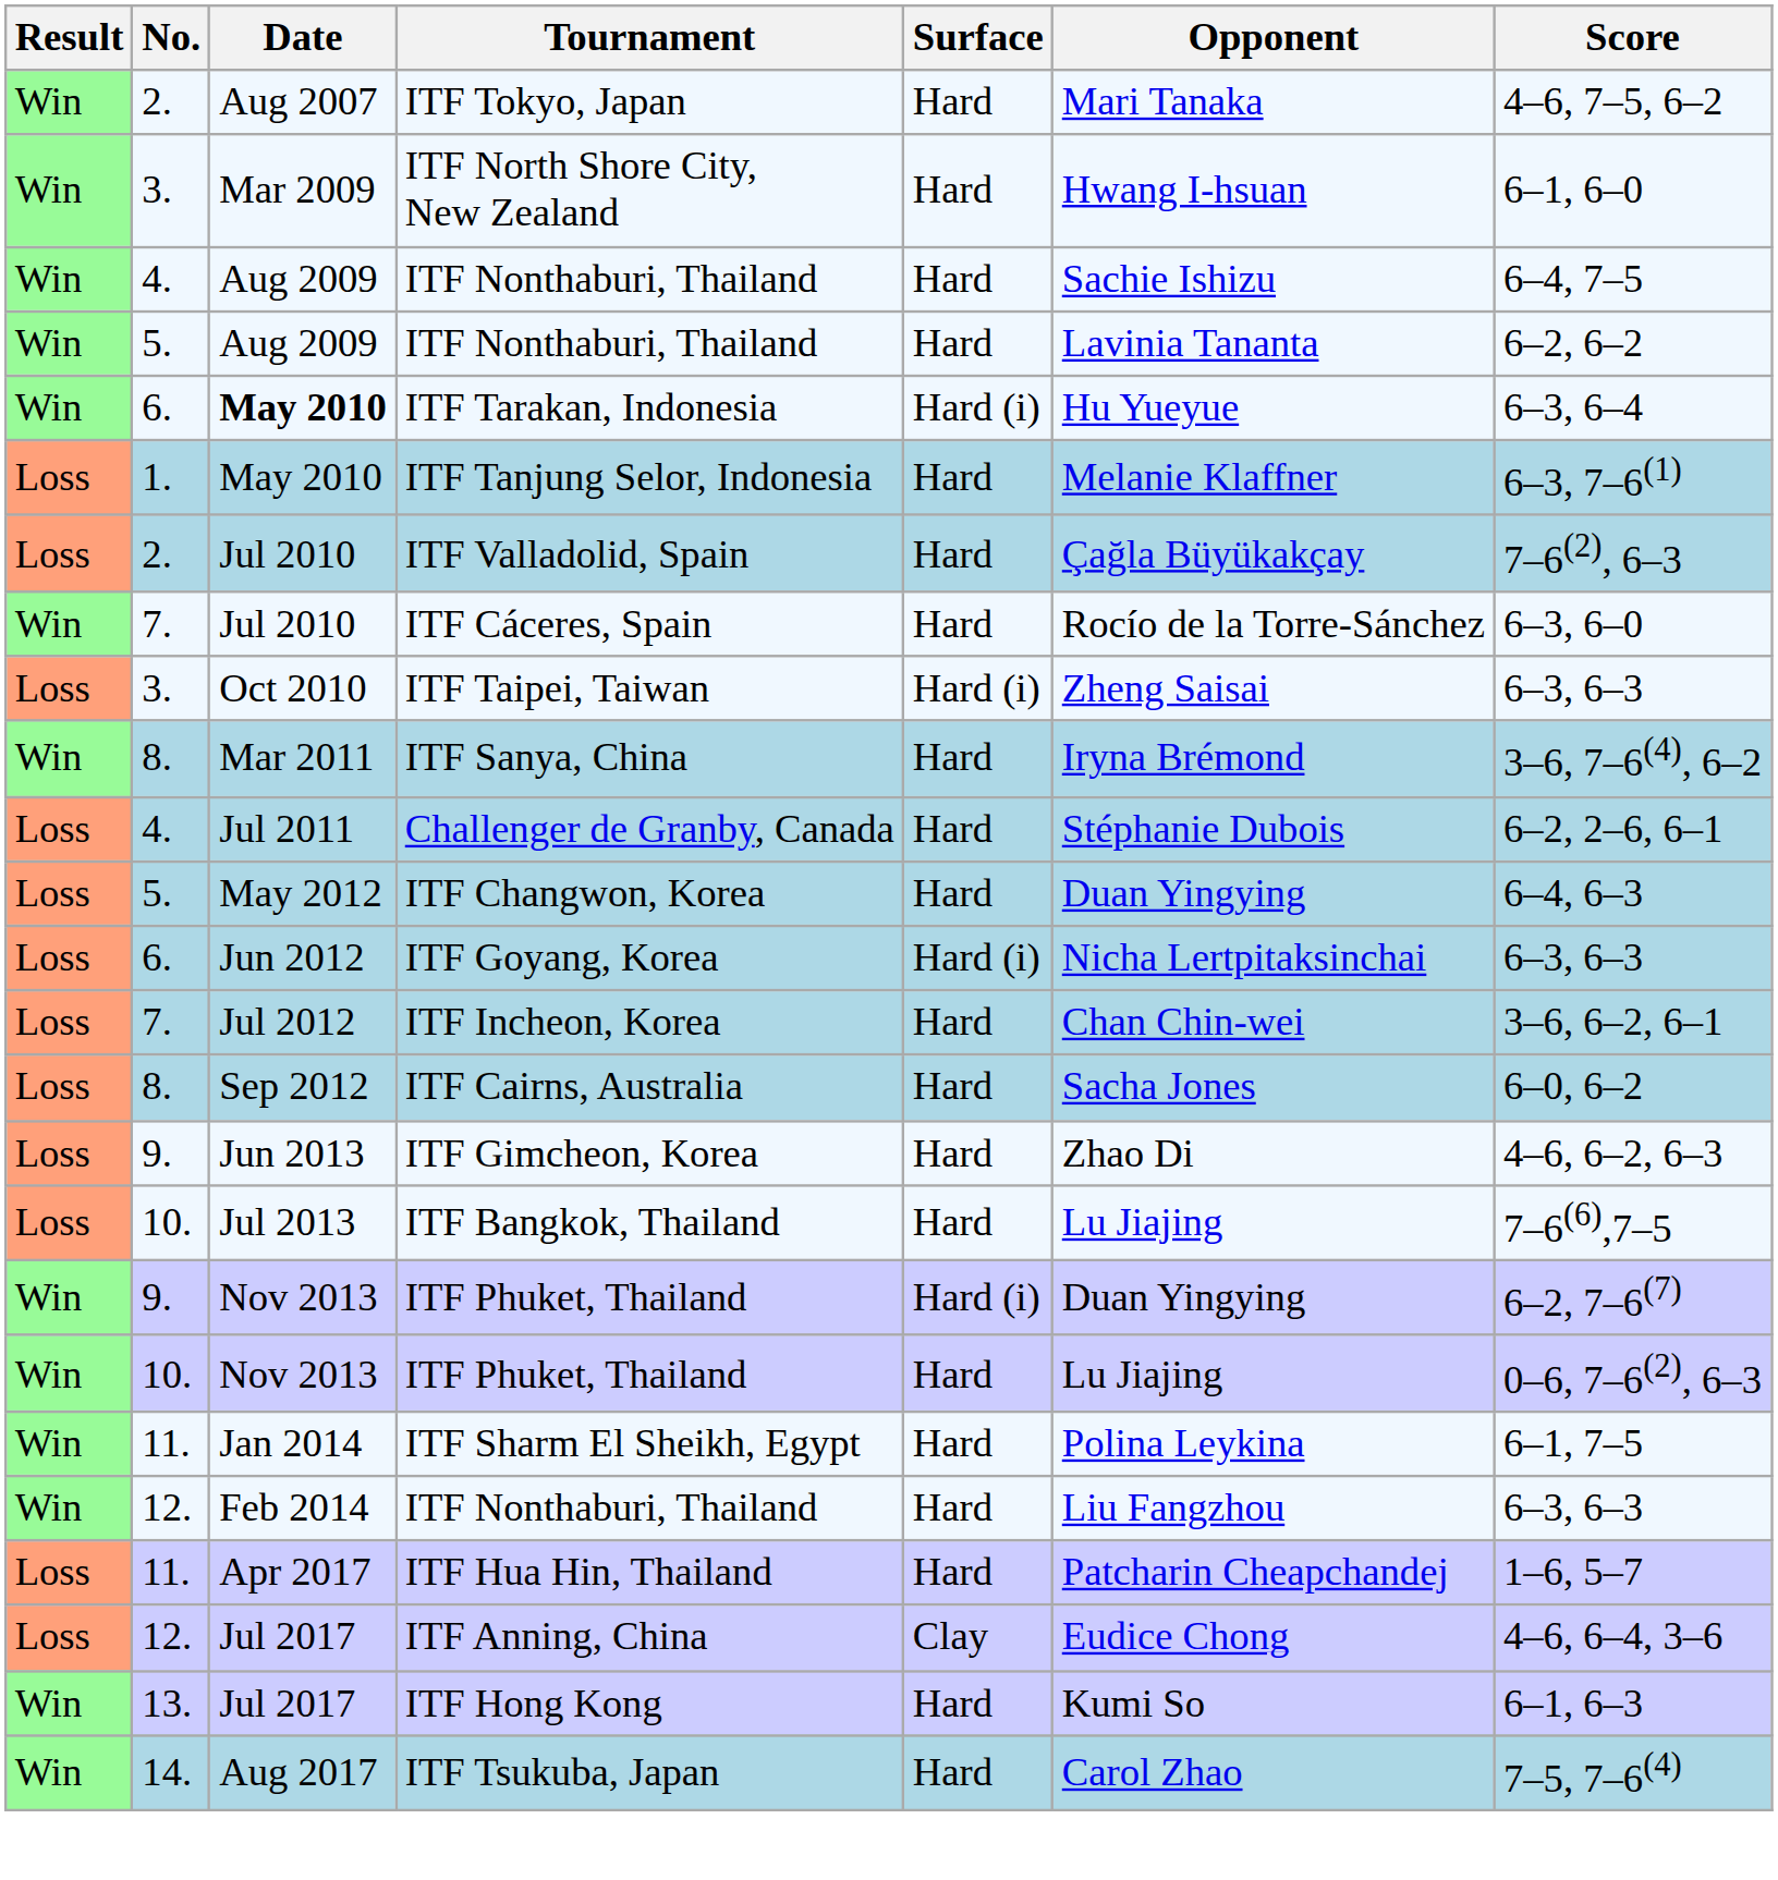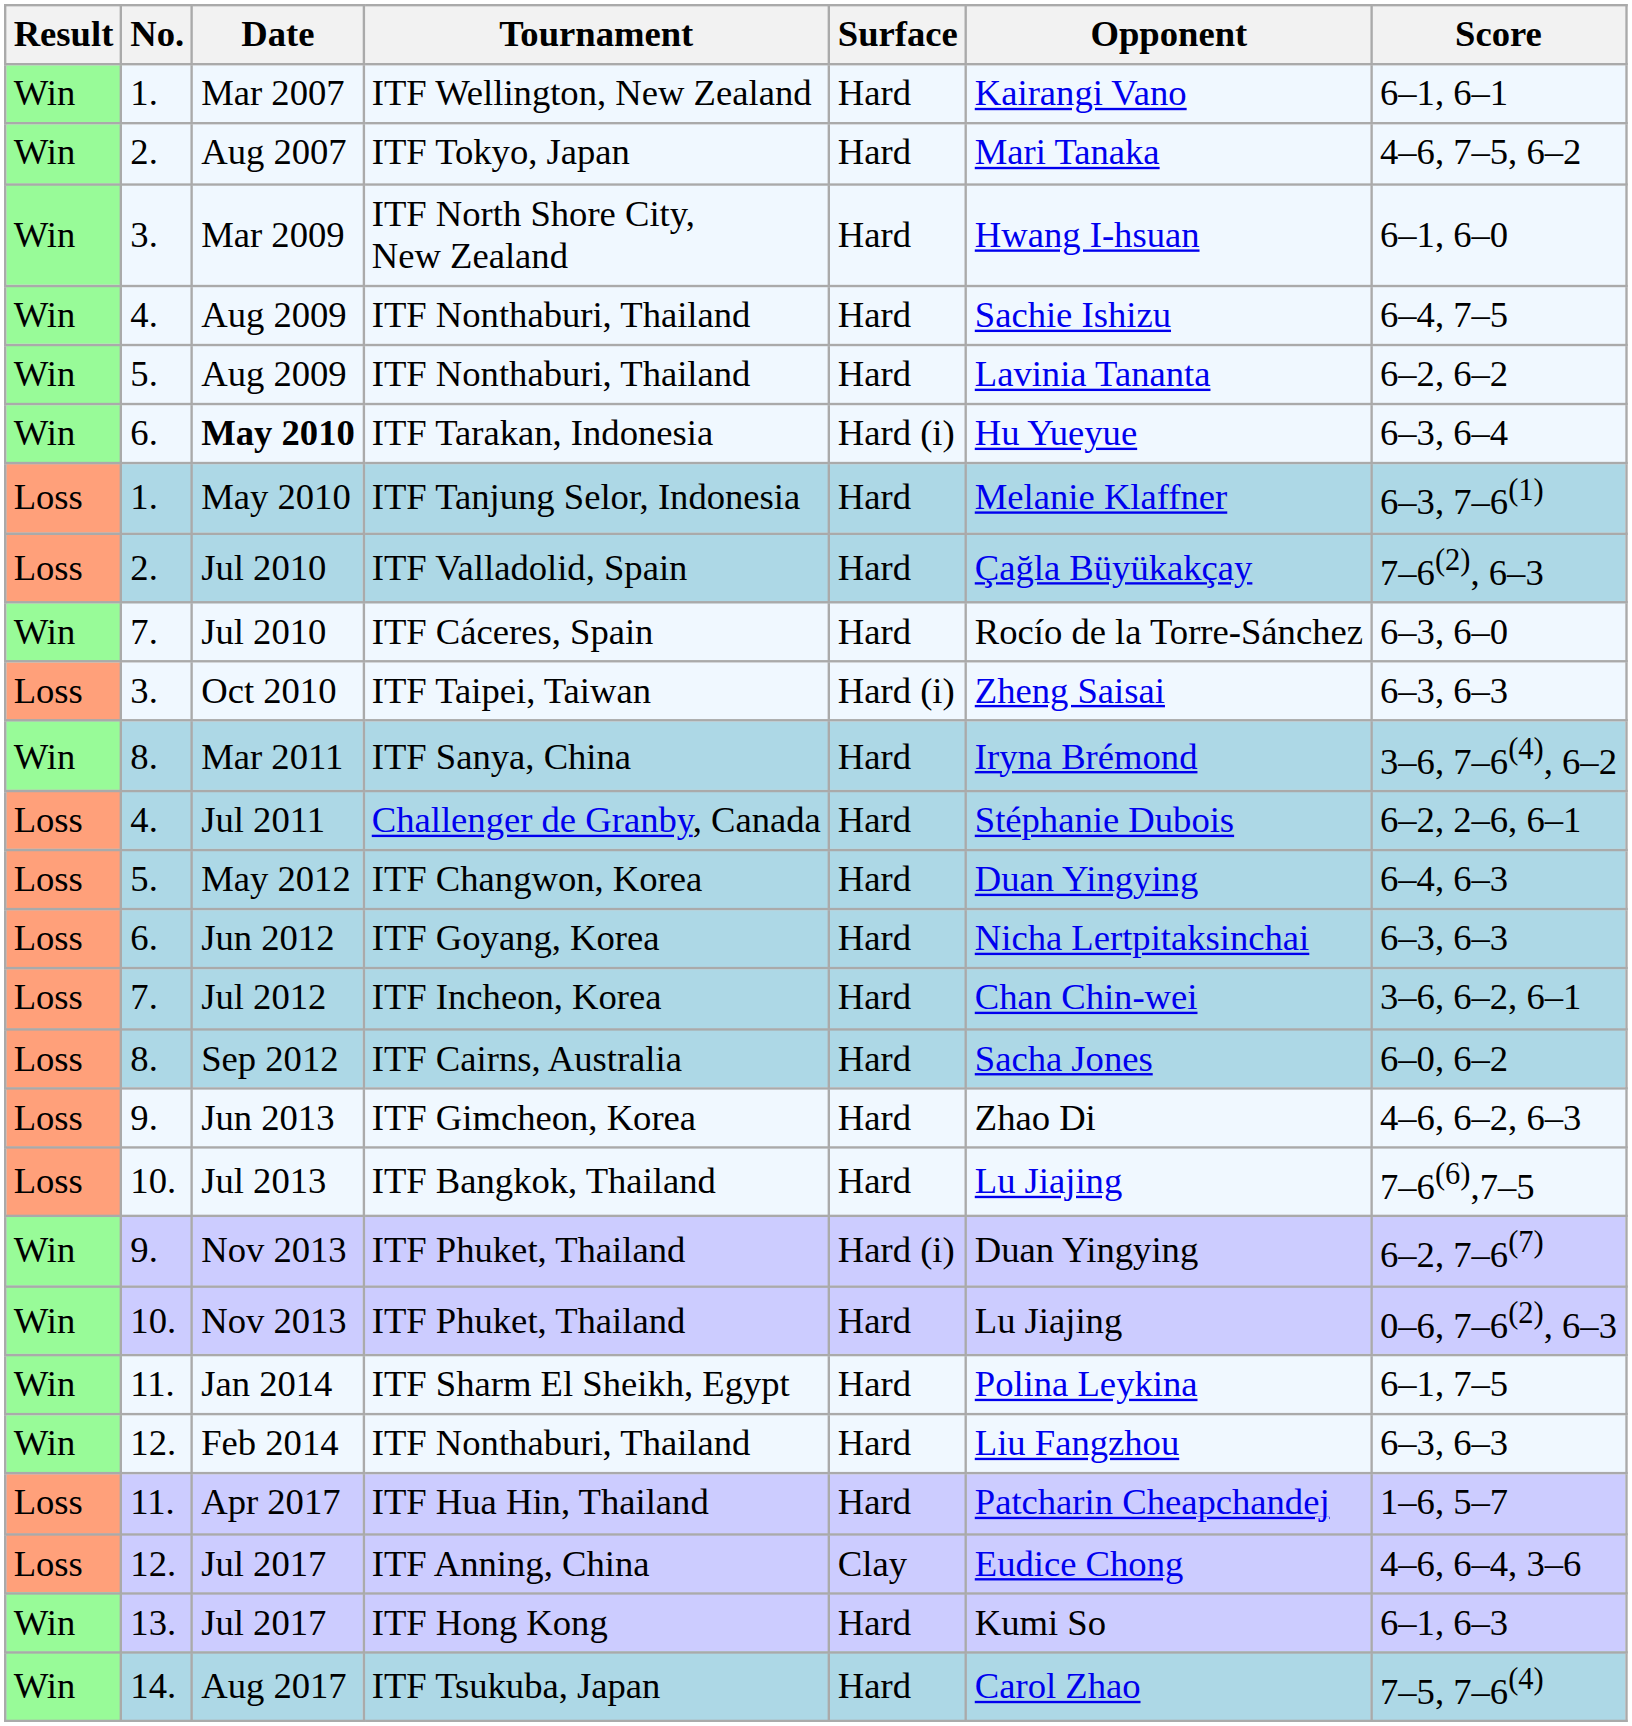+ row: Win | 1. | Mar 2007 | ITF Wellington, New Zealand | Hard | Kairangi Vano | 6–1, 6–1
ITF Goyang, Korea | Surface: Hard (i) -> Hard
